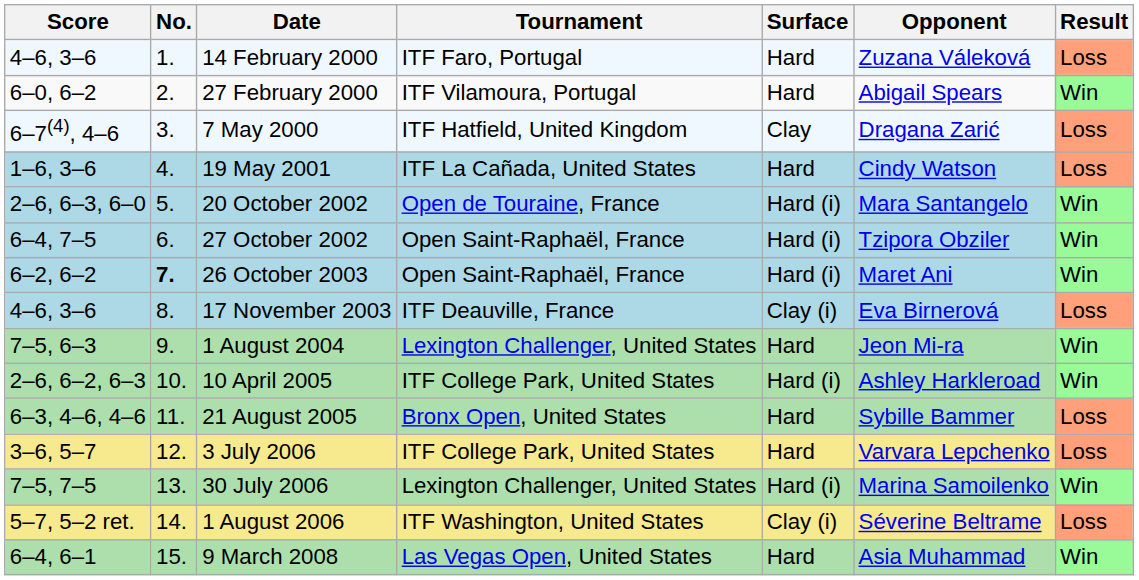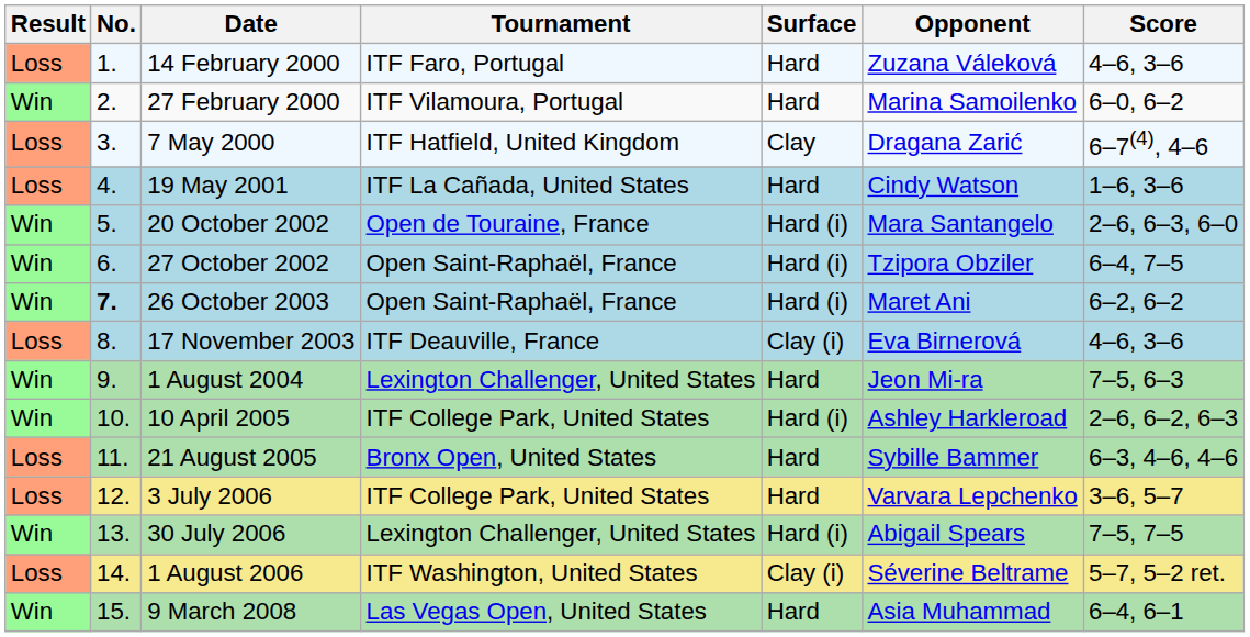columns swapped: Result <-> Score
27 February 2000 | Opponent: Abigail Spears -> Marina Samoilenko
30 July 2006 | Opponent: Marina Samoilenko -> Abigail Spears
